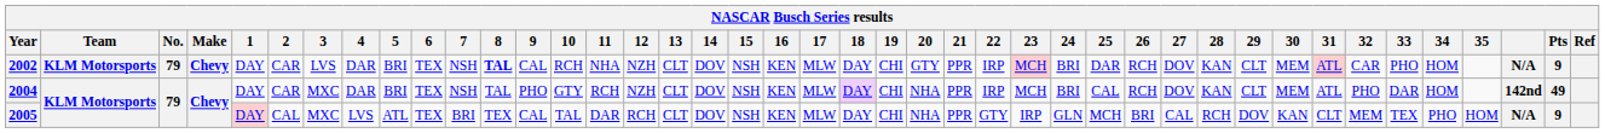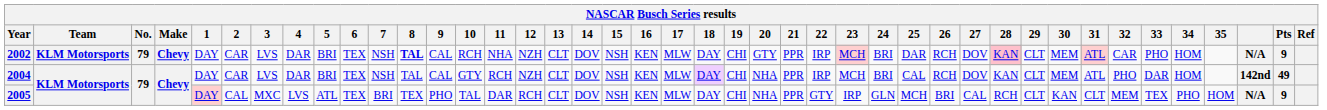2002 | 28: no background -> pink background
2004 | 3: MXC -> LVS
2004 | 9: PHO -> CAL
2005 | 9: CAL -> PHO
2005 | 29: DOV -> CLT
